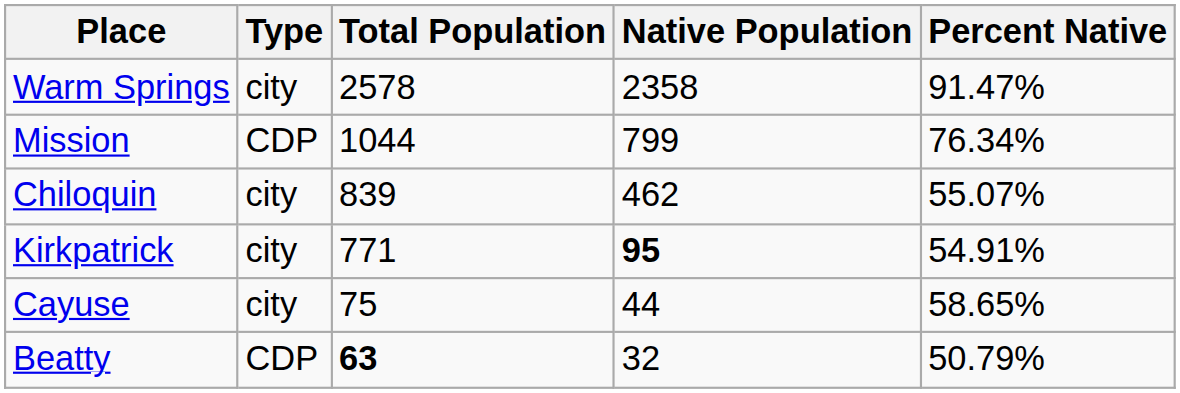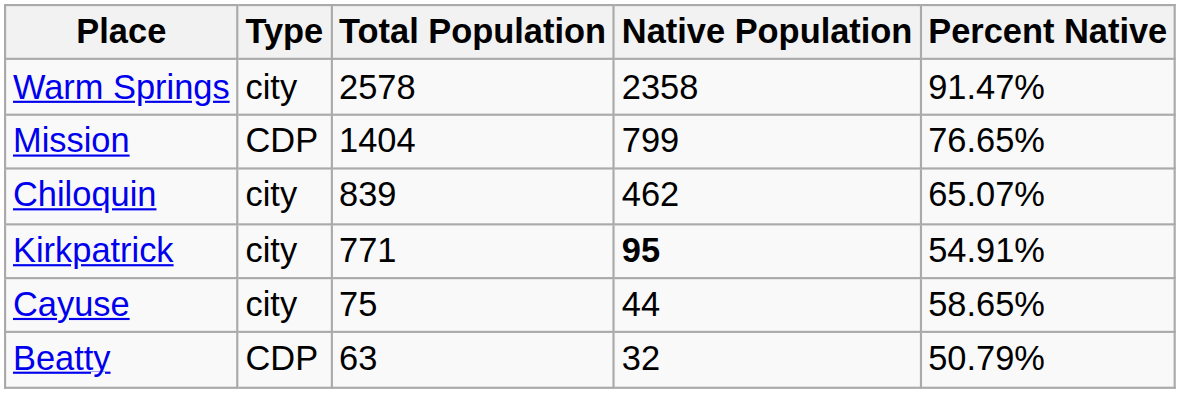Mission | Total Population: 1044 -> 1404
Mission | Percent Native: 76.34% -> 76.65%
Chiloquin | Percent Native: 55.07% -> 65.07%
Beatty | Total Population: bold -> normal
